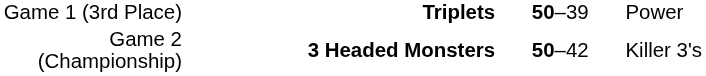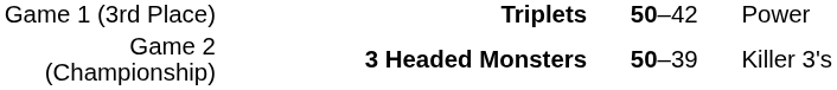Game 1 (3rd Place) | column 3: 50–39 -> 50–42
Game 2 (Championship) | column 3: 50–42 -> 50–39
